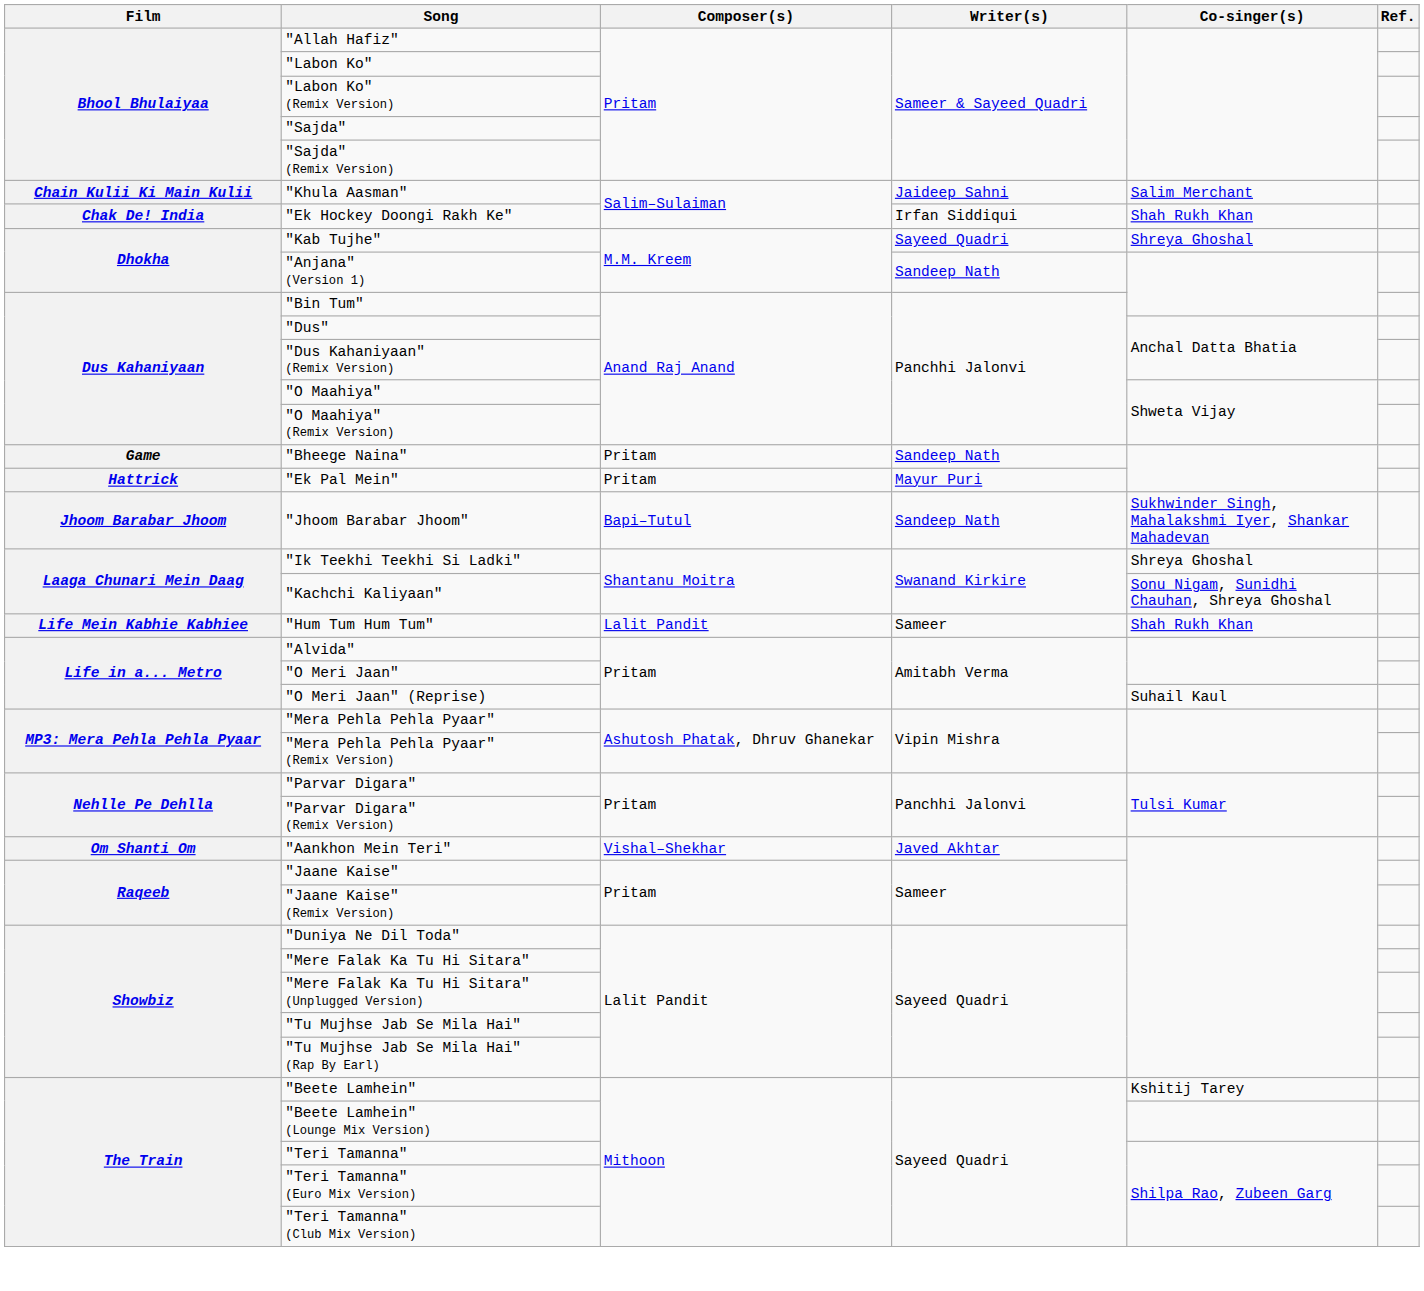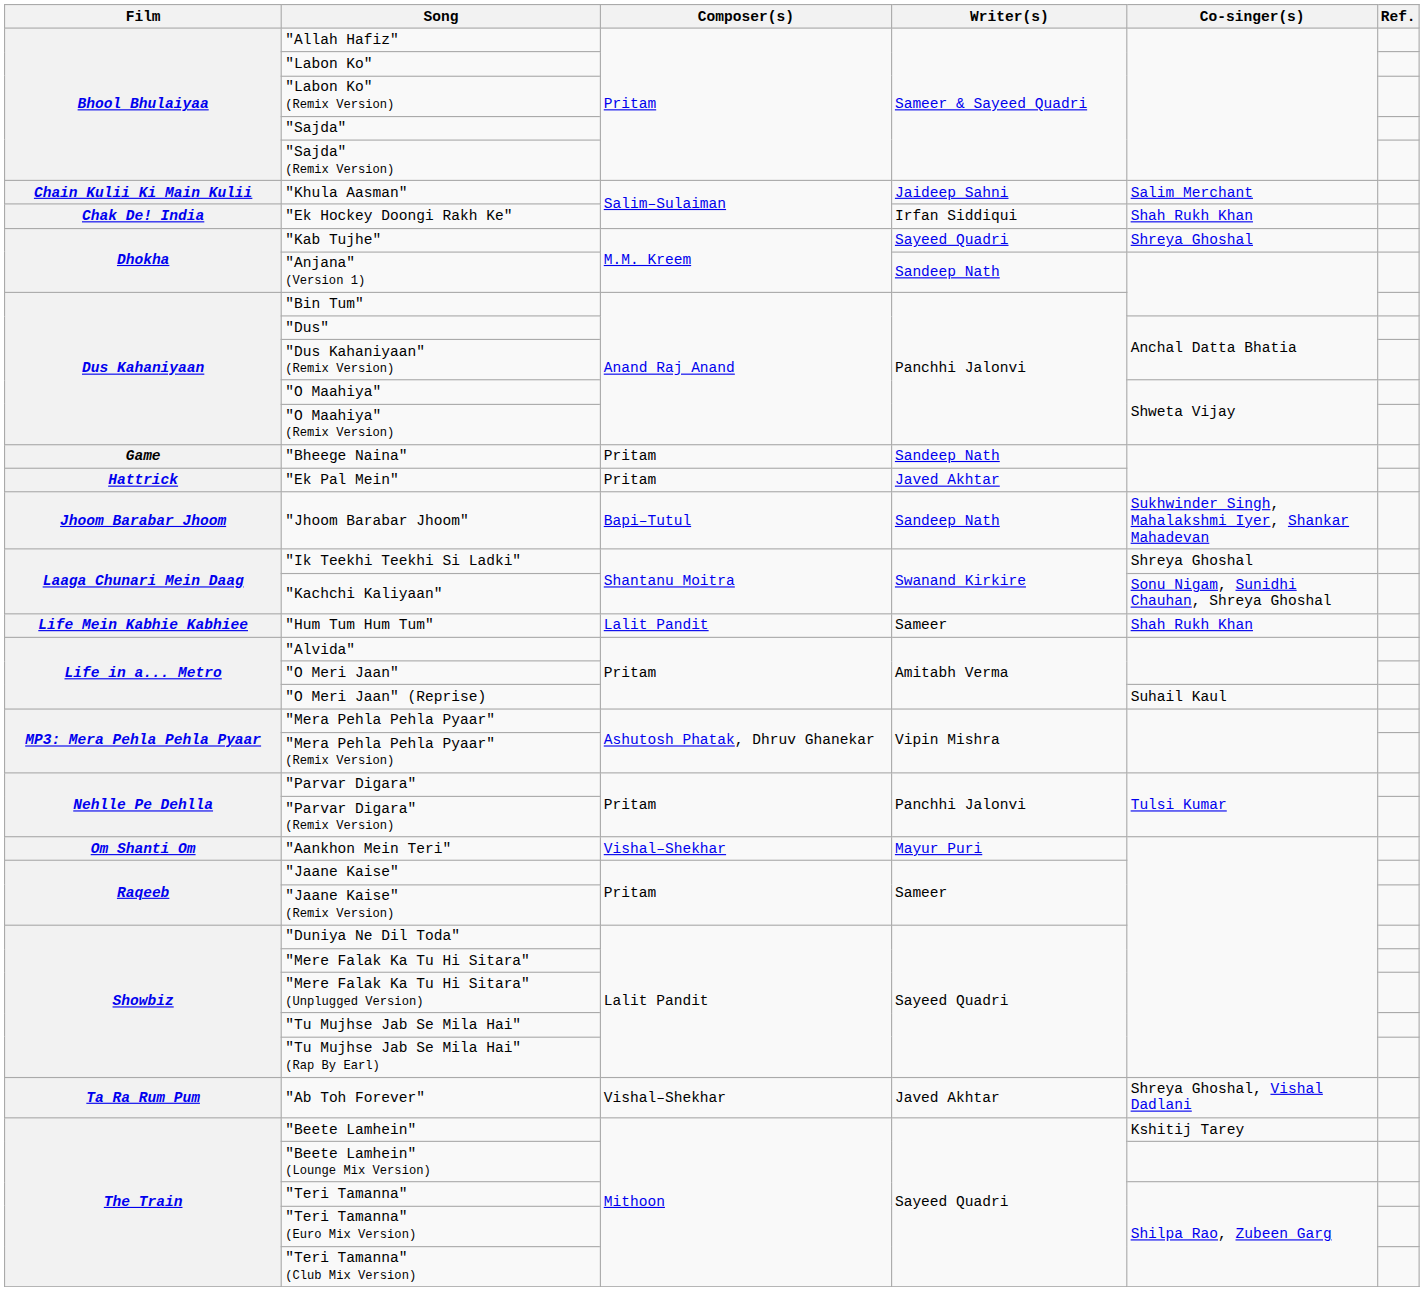"Ek Pal Mein" | Writer(s): Mayur Puri -> Javed Akhtar
"Aankhon Mein Teri" | Writer(s): Javed Akhtar -> Mayur Puri
+ row: Ta Ra Rum Pum | "Ab Toh Forever" | Vishal–Shekhar | Javed Akhtar | Shreya Ghoshal, Vishal Dadlani
